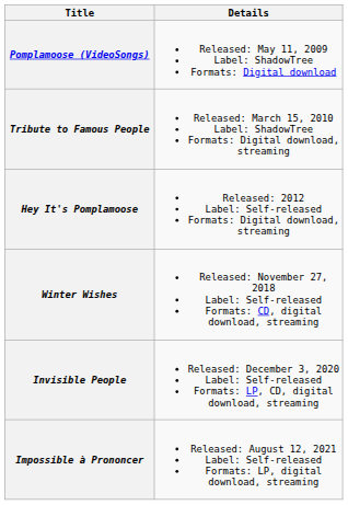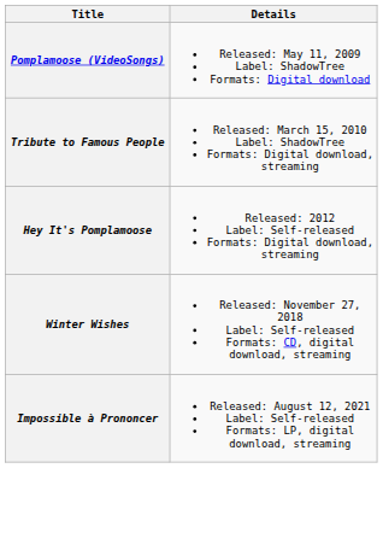- row: Invisible People | Released: December 3, 2020 Label: Self-released Formats: LP, CD, digital download, streaming
